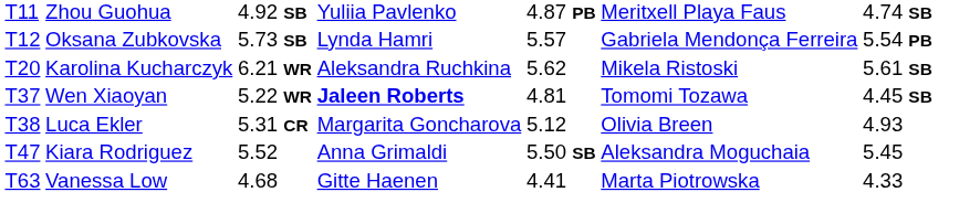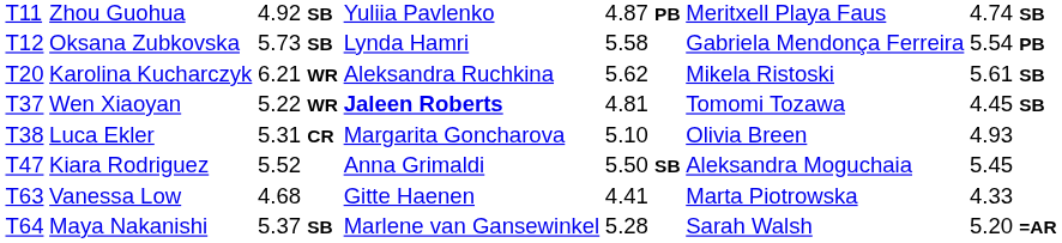Oksana Zubkovska | column 5: 5.57 -> 5.58
Luca Ekler | column 5: 5.12 -> 5.10
+ row: T64 | Maya Nakanishi | 5.37 SB | Marlene van Gansewinkel | 5.28 | Sarah Walsh | 5.20 =AR
